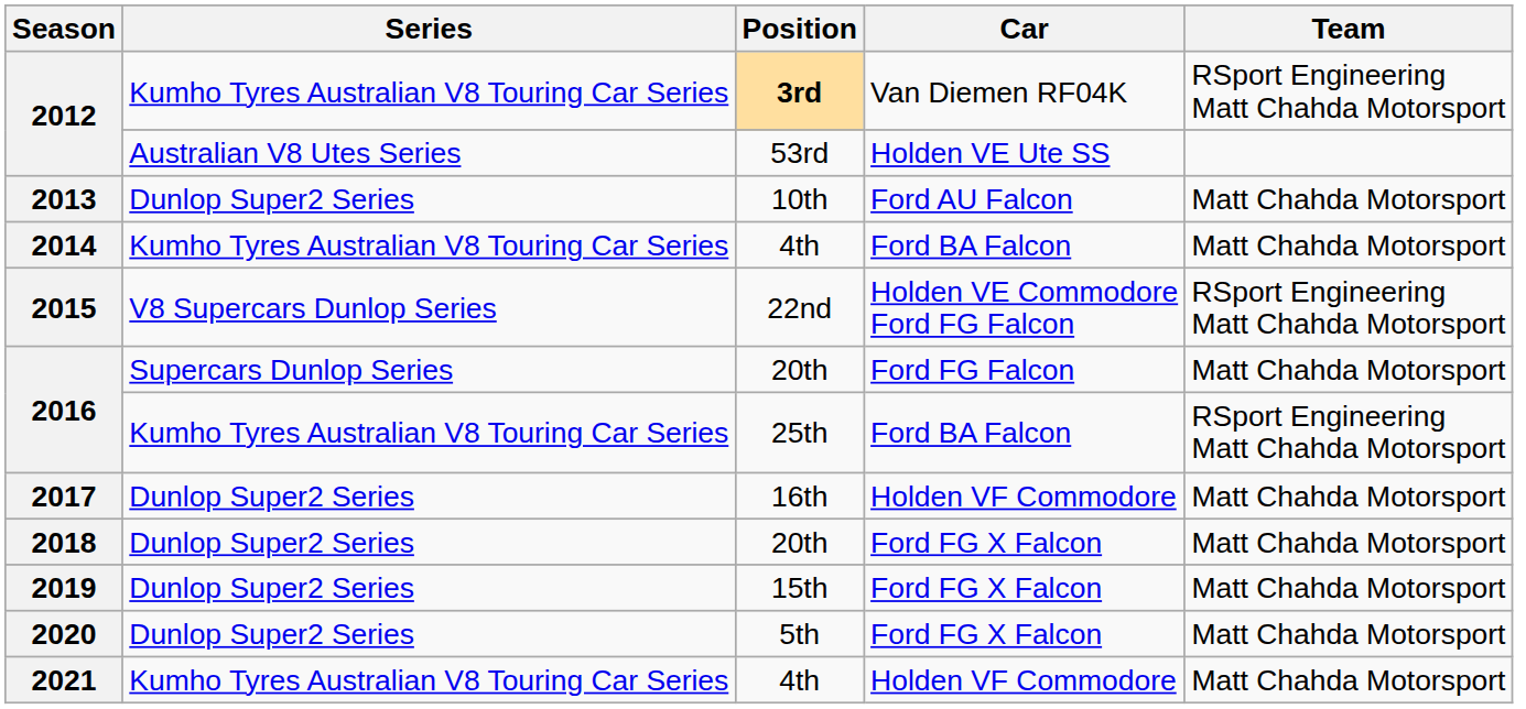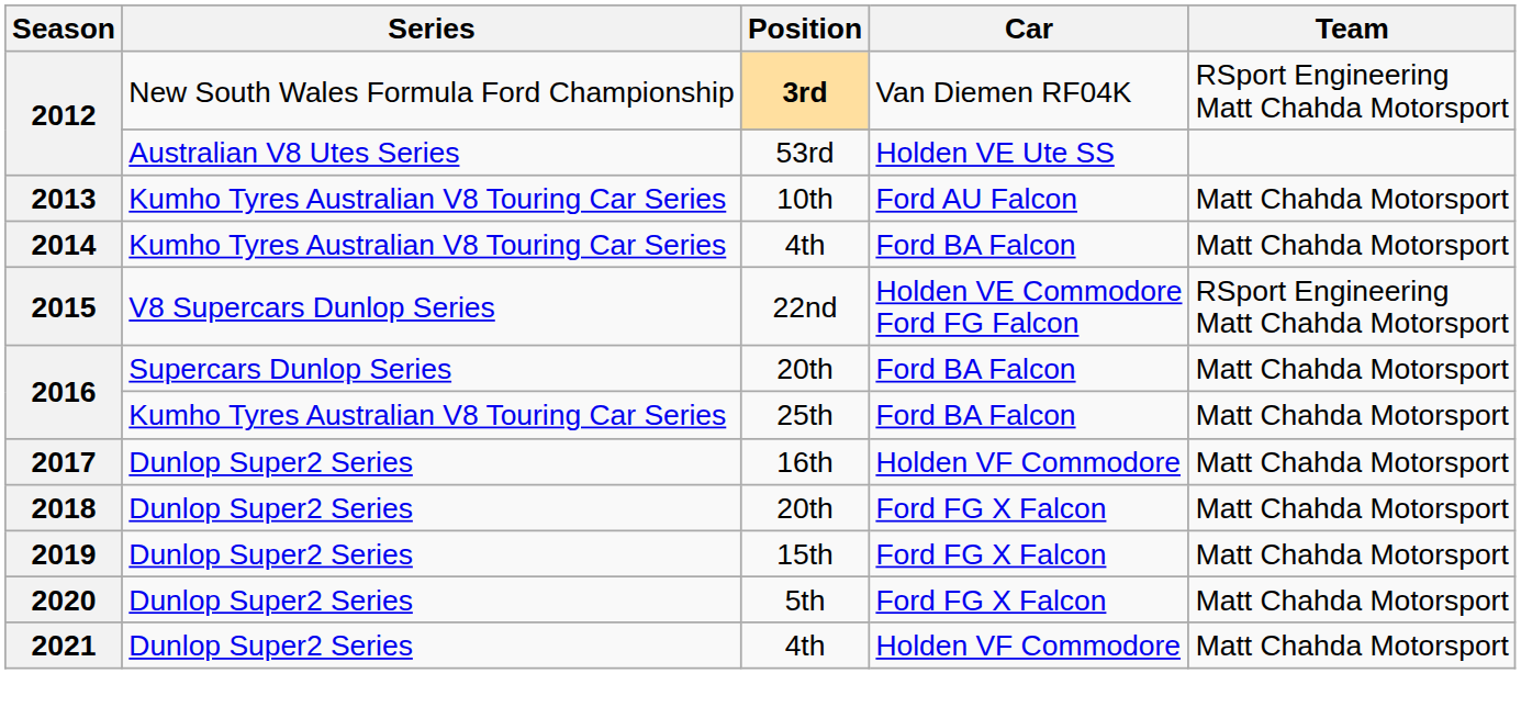2012 / 3rd | Series: Kumho Tyres Australian V8 Touring Car Series -> New South Wales Formula Ford Championship
2013 | Series: Dunlop Super2 Series -> Kumho Tyres Australian V8 Touring Car Series
2016 / 20th | Car: Ford FG Falcon -> Ford BA Falcon
2016 / 25th | Team: RSport Engineering Matt Chahda Motorsport -> Matt Chahda Motorsport
2021 | Series: Kumho Tyres Australian V8 Touring Car Series -> Dunlop Super2 Series
